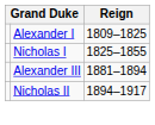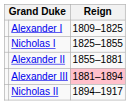+ row: Alexander II | 1855–1881
Alexander III | Reign: no background -> pink background
